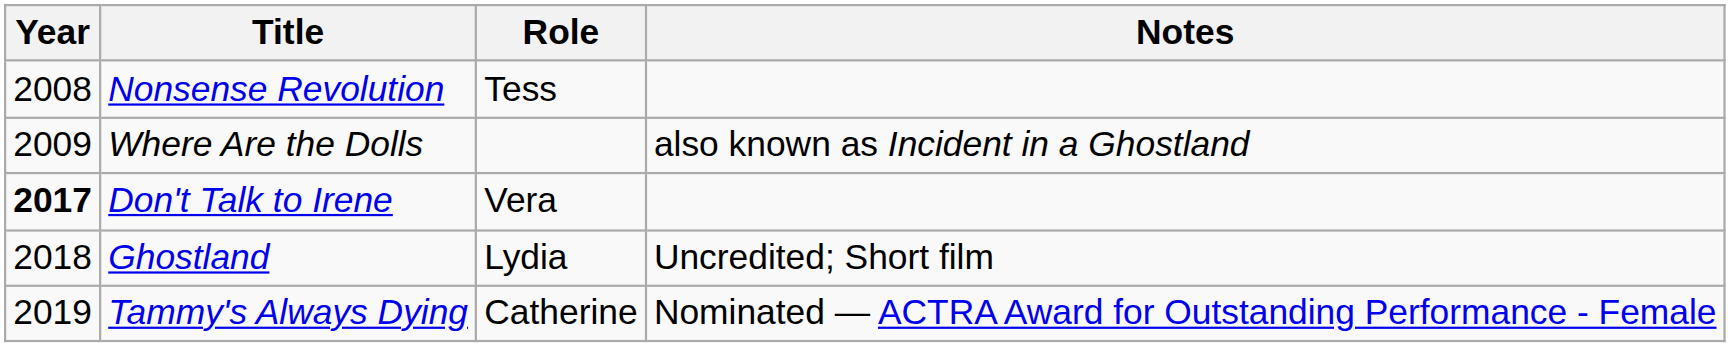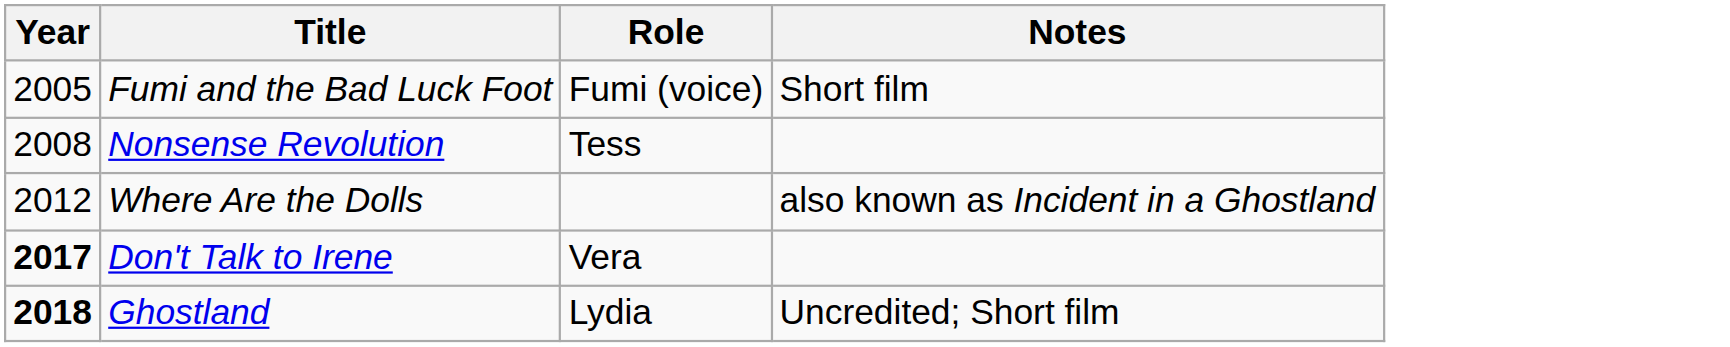+ row: 2005 | Fumi and the Bad Luck Foot | Fumi (voice) | Short film
Where Are the Dolls | Year: 2009 -> 2012
Ghostland | Year: normal -> bold
- row: 2019 | Tammy's Always Dying | Catherine | Nominated — ACTRA Award for Outstanding Performance - Female
